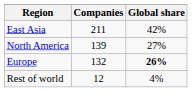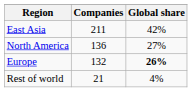North America | Companies: 139 -> 136
Rest of world | Companies: 12 -> 21
